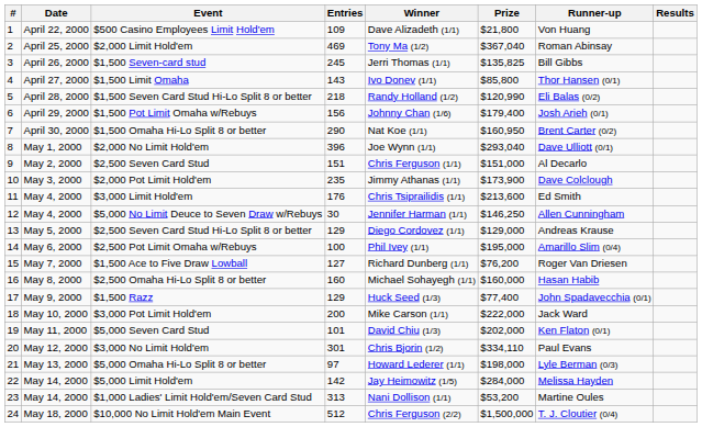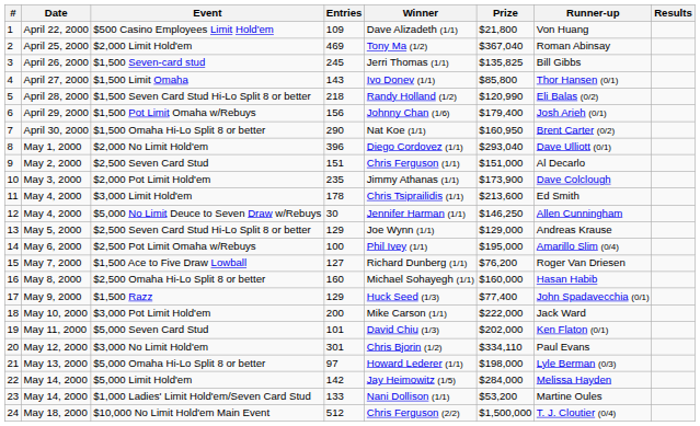$2,000 No Limit Hold'em | Winner: Joe Wynn (1/1) -> Diego Cordovez (1/1)
$3,000 Limit Hold'em | Entries: 176 -> 178
$2,500 Seven Card Stud Hi-Lo Split 8 or better | Winner: Diego Cordovez (1/1) -> Joe Wynn (1/1)
$1,000 Ladies' Limit Hold'em/Seven Card Stud | Entries: 313 -> 133
